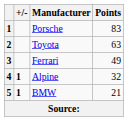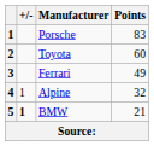Toyota | Points: 63 -> 60
Alpine | +/-: bold -> normal
